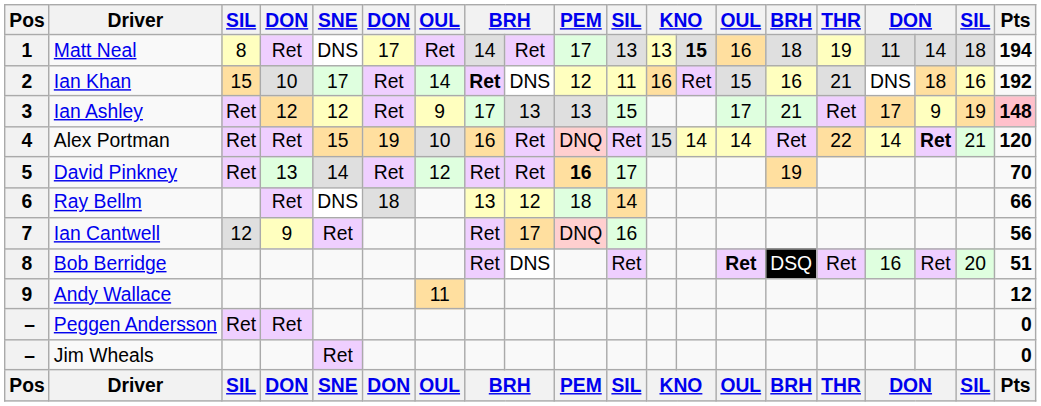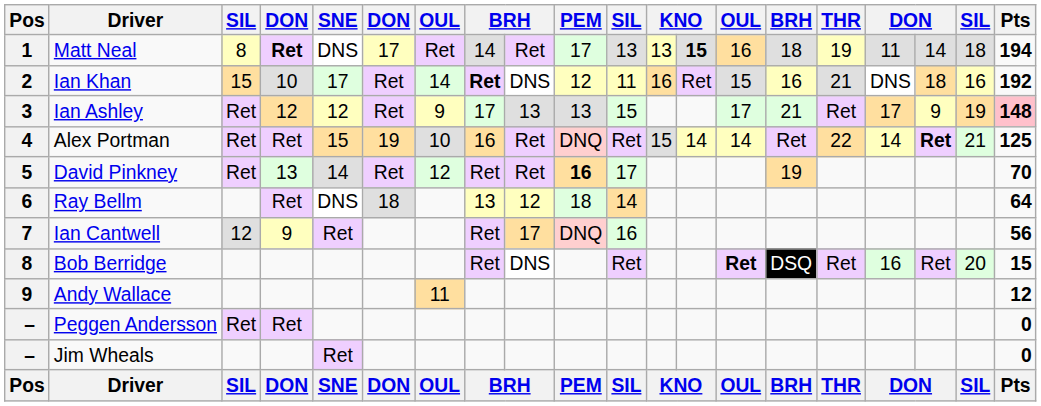Matt Neal | column 4: normal -> bold
Alex Portman | Pts: 120 -> 125
Ray Bellm | Pts: 66 -> 64
Bob Berridge | Pts: 51 -> 15
